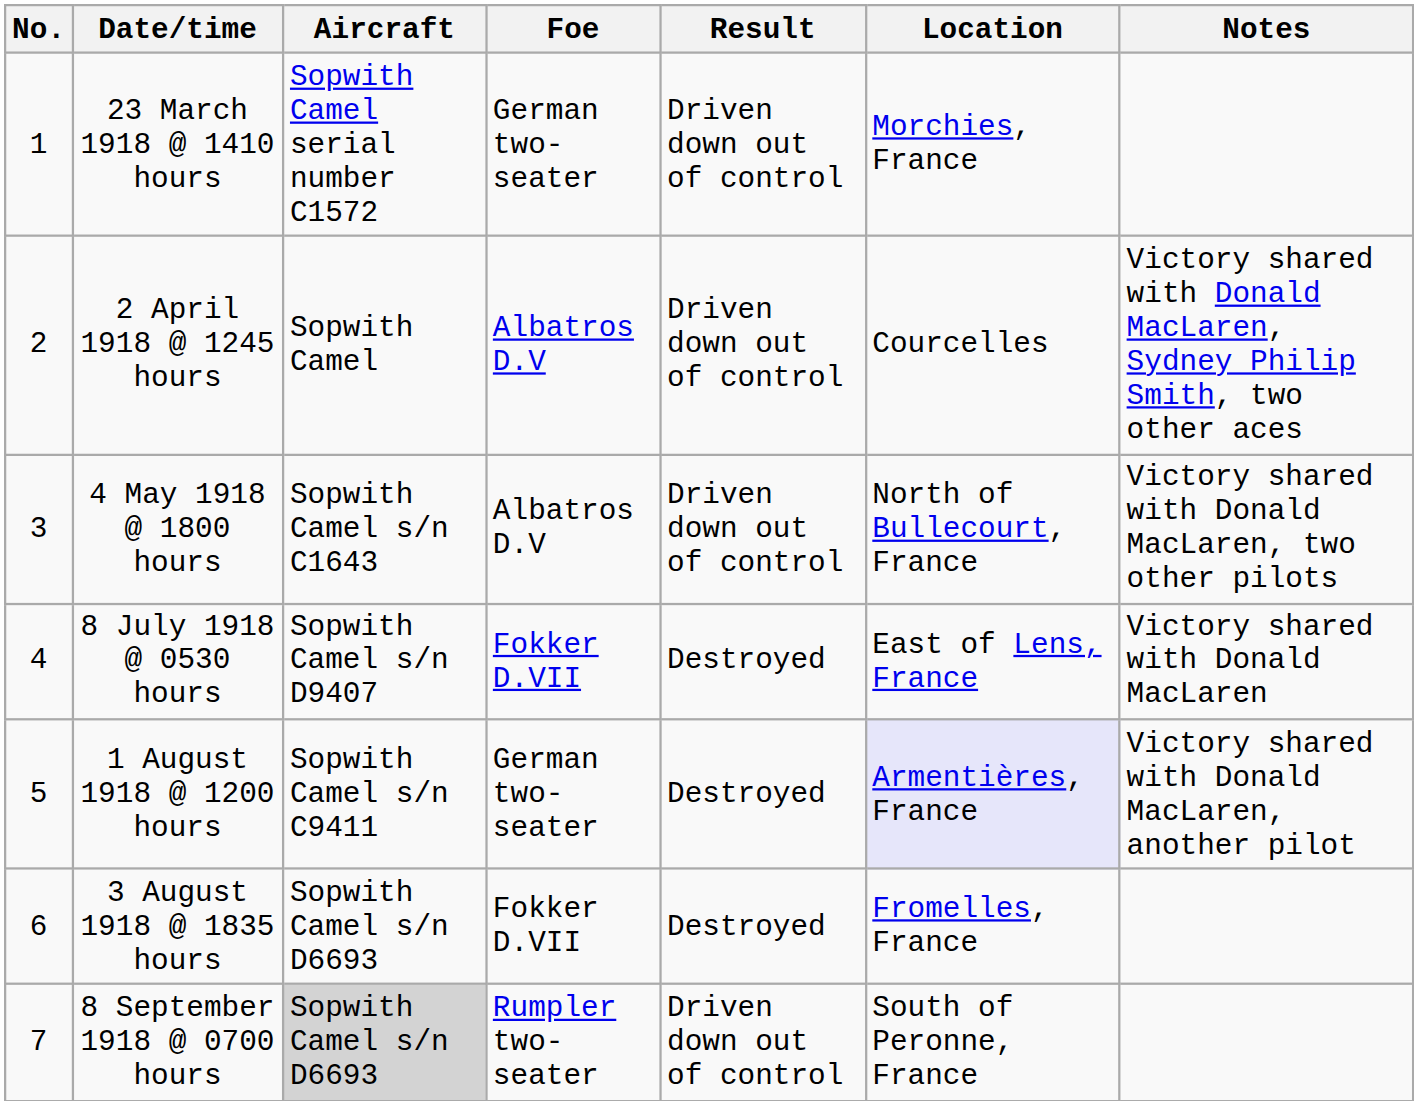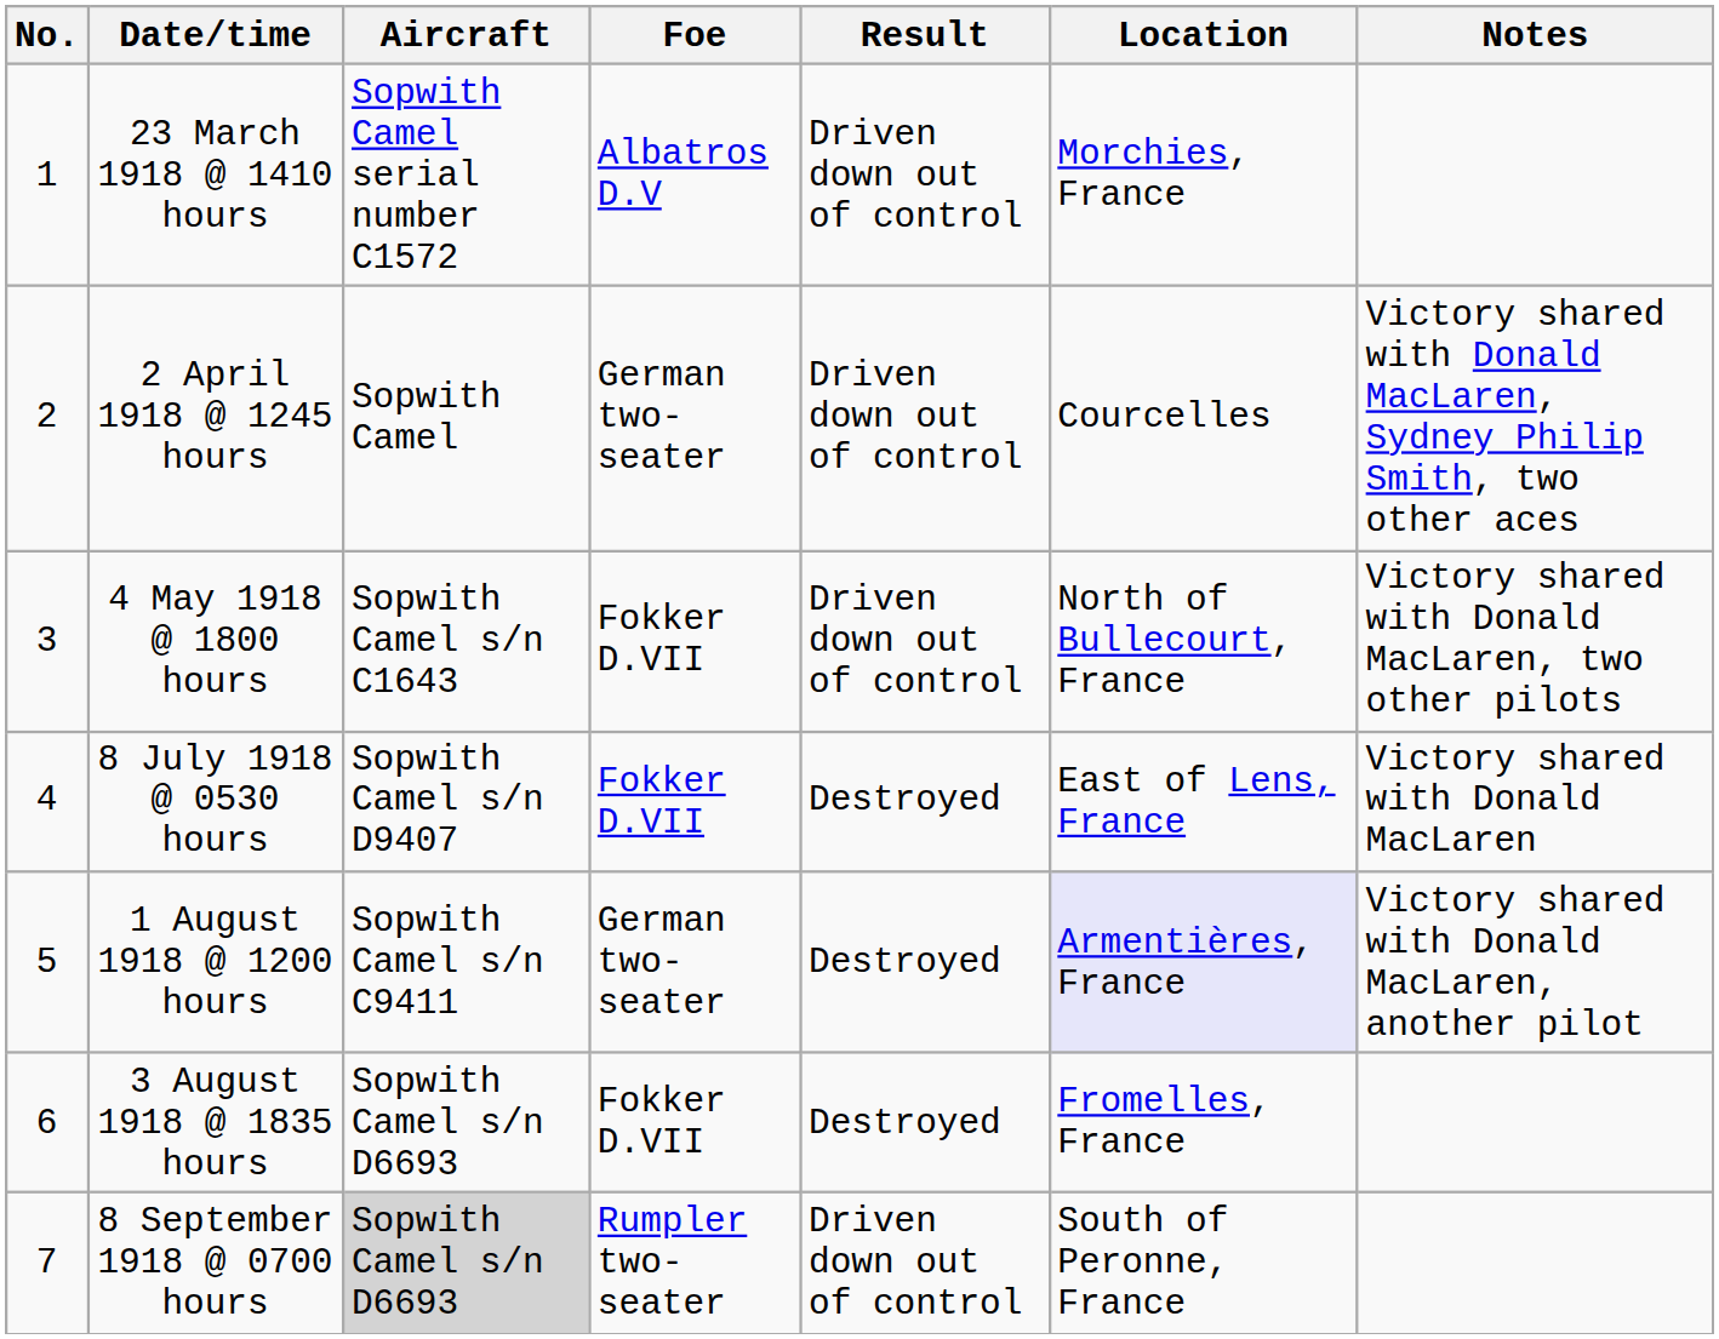23 March 1918 @ 1410 hours | Foe: German two-seater -> Albatros D.V
2 April 1918 @ 1245 hours | Foe: Albatros D.V -> German two-seater
4 May 1918 @ 1800 hours | Foe: Albatros D.V -> Fokker D.VII
